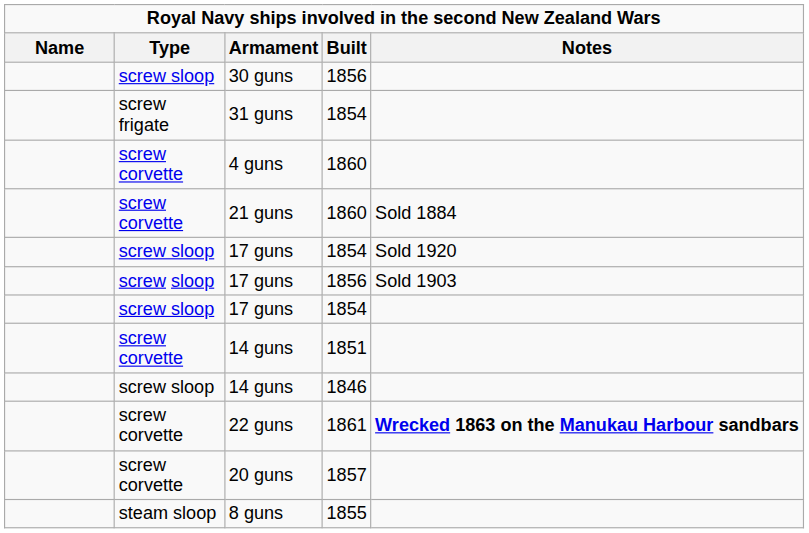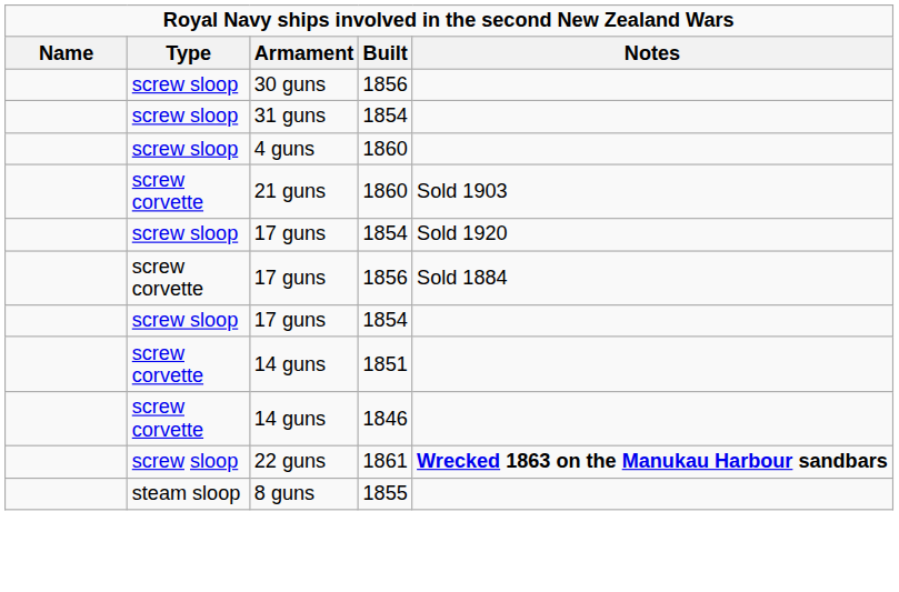31 guns | Type: screw frigate -> screw sloop
4 guns | Type: screw corvette -> screw sloop
21 guns | Notes: Sold 1884 -> Sold 1903
17 guns / 1856 | Type: screw sloop -> screw corvette
17 guns / 1856 | Notes: Sold 1903 -> Sold 1884
14 guns / 1846 | Type: screw sloop -> screw corvette
22 guns | Type: screw corvette -> screw sloop
- row: screw corvette | 20 guns | 1857
